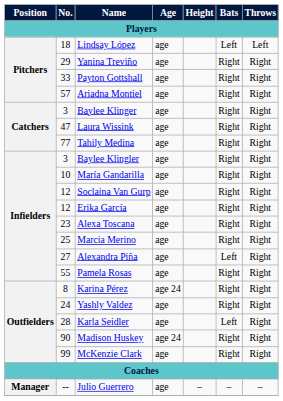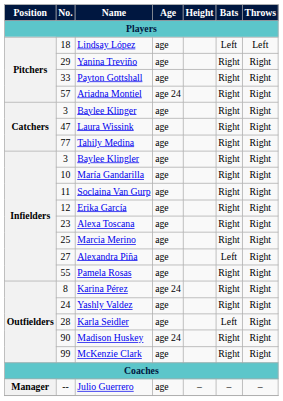Ariadna Montiel | Age: age -> age 24
Soclaina Van Gurp | No.: 12 -> 11
